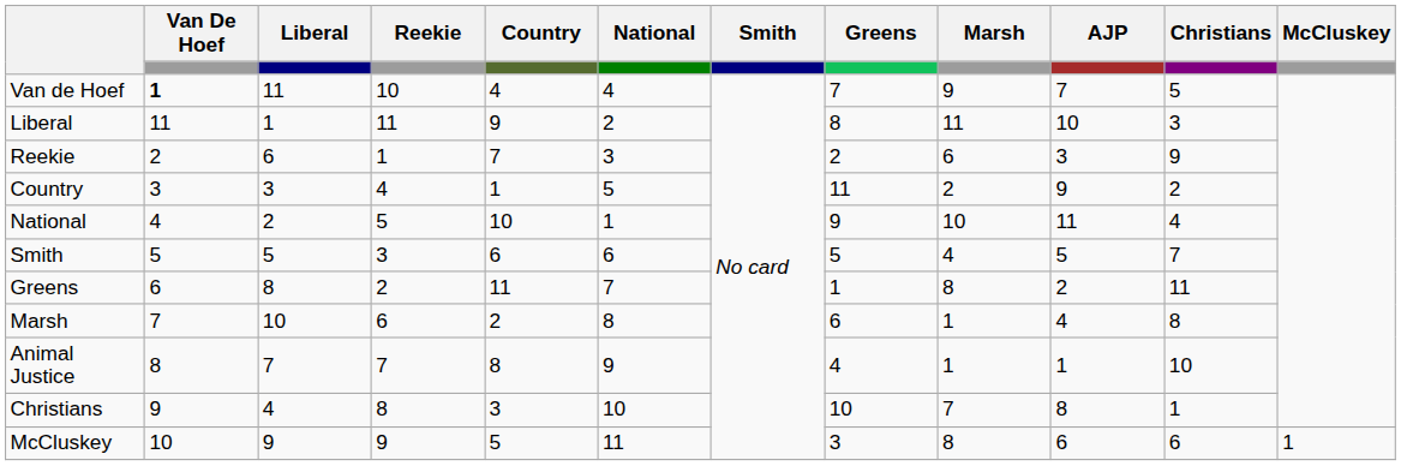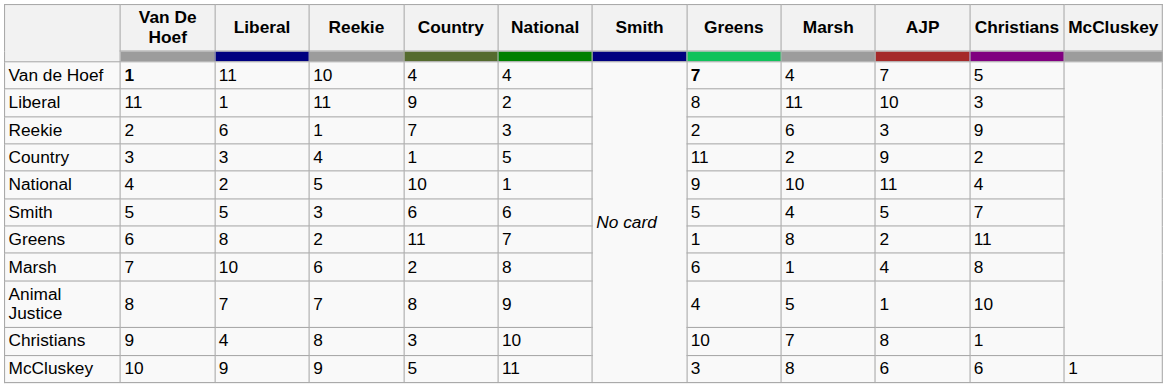Van de Hoef | Greens: normal -> bold
Van de Hoef | Marsh: 9 -> 4
Animal Justice | Marsh: 1 -> 5
